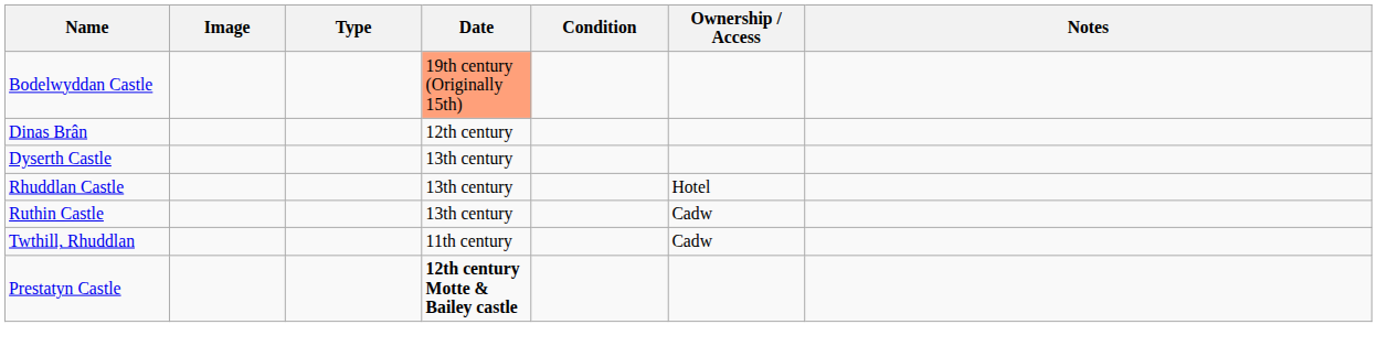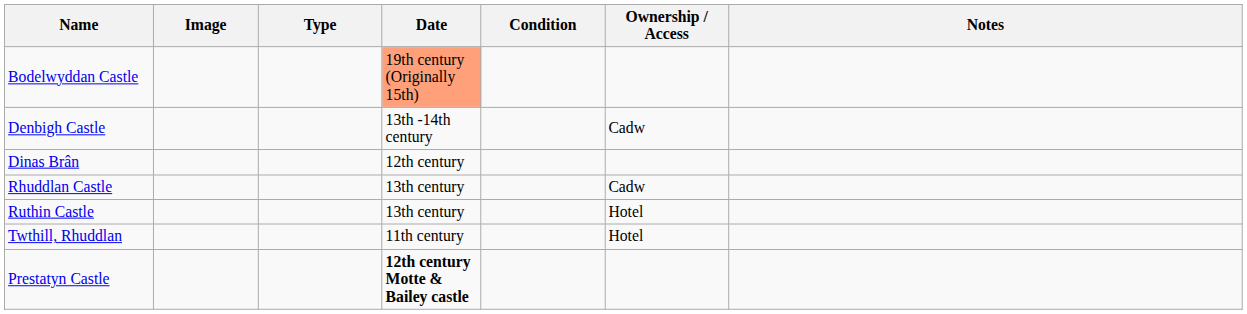+ row: Denbigh Castle | 13th -14th century | Cadw
- row: Dyserth Castle | 13th century
Rhuddlan Castle | Ownership / Access: Hotel -> Cadw
Ruthin Castle | Ownership / Access: Cadw -> Hotel
Twthill, Rhuddlan | Ownership / Access: Cadw -> Hotel
